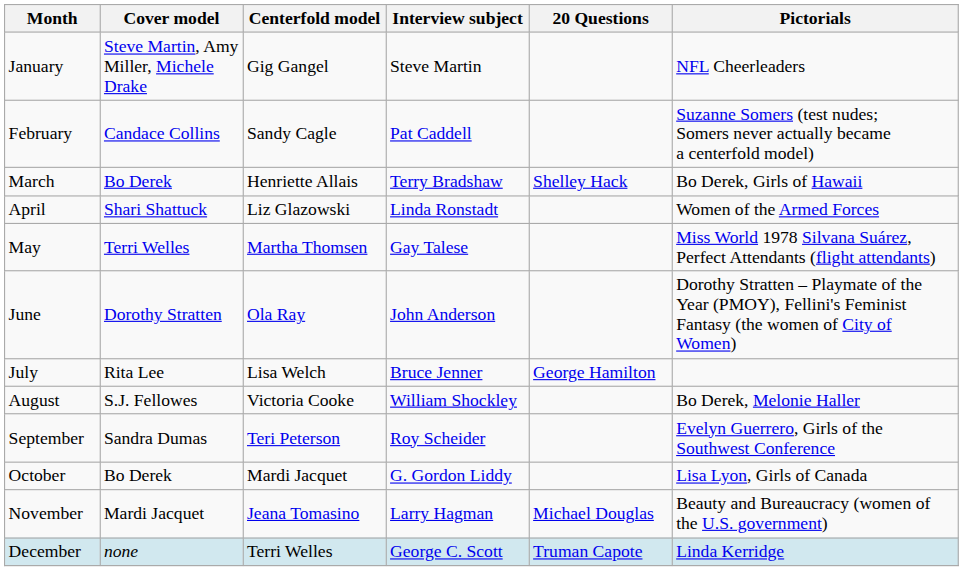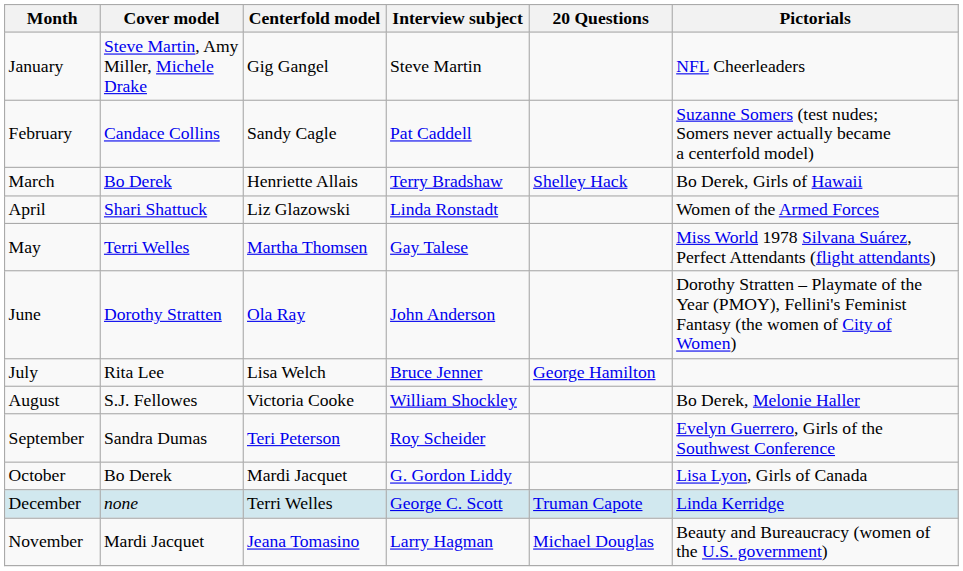rows swapped: November <-> December
